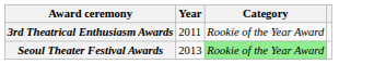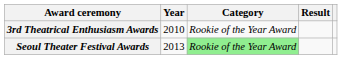+ column: Result
3rd Theatrical Enthusiasm Awards | Year: 2011 -> 2010
